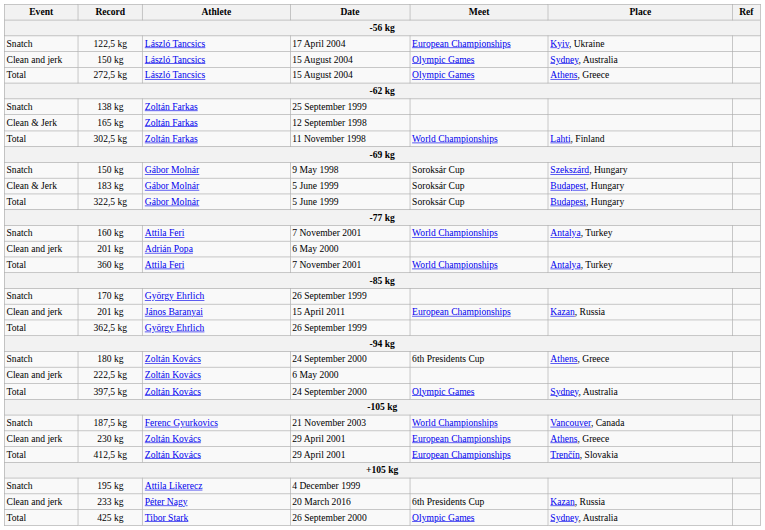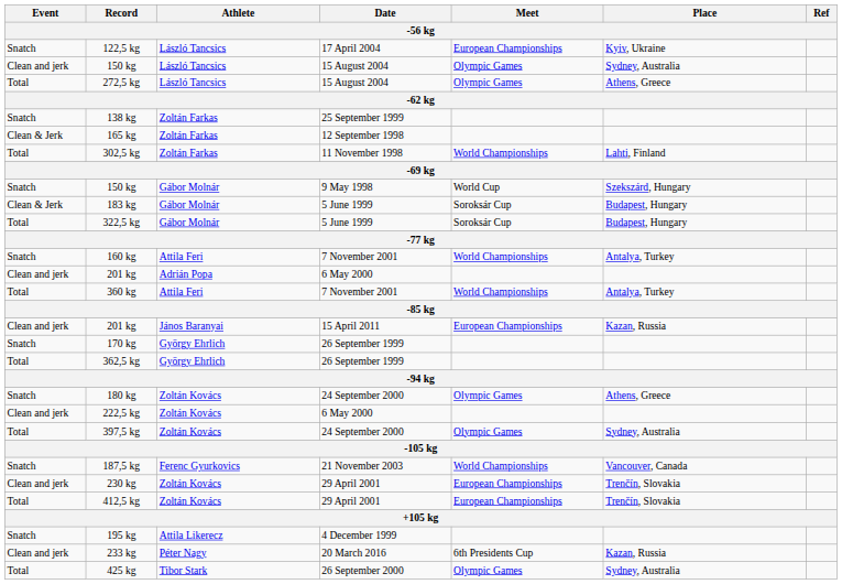150 kg / 9 May 1998 | Meet: Soroksár Cup -> World Cup
rows swapped: 170 kg <-> 201 kg / 15 April 2011
180 kg | Meet: 6th Presidents Cup -> Olympic Games
230 kg | Place: Athens, Greece -> Trenčín, Slovakia
